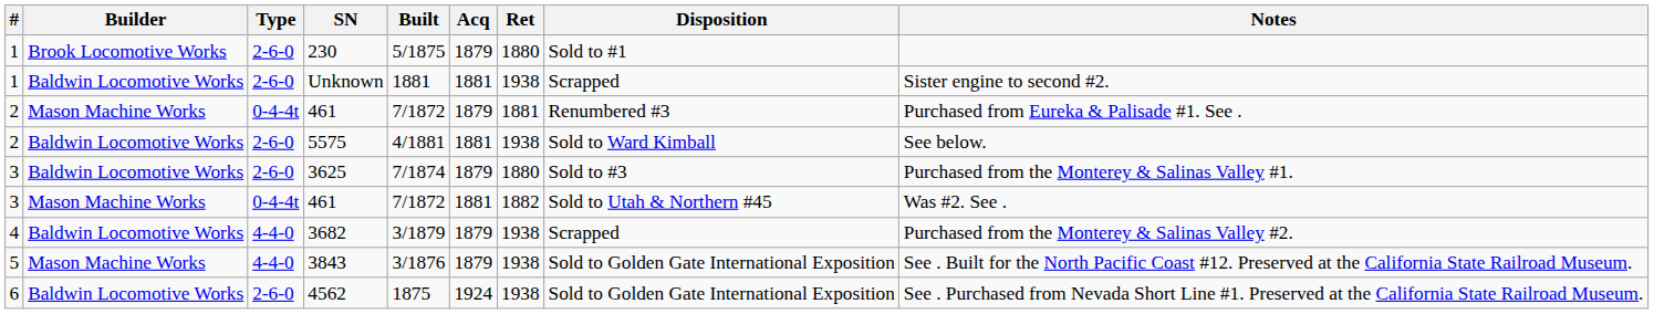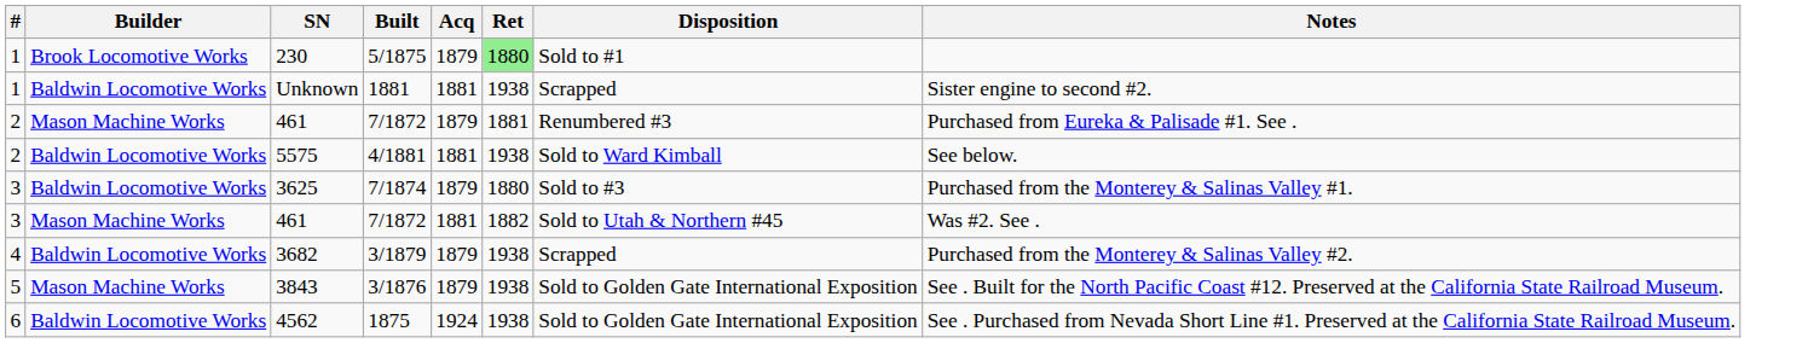- column: Type | 2-6-0 | 2-6-0 | 0-4-4t | 2-6-0 | 2-6-0 | 0-4-4t | 4-4-0 | 4-4-0 | 2-6-0
230 | Ret: no background -> lightgreen background
